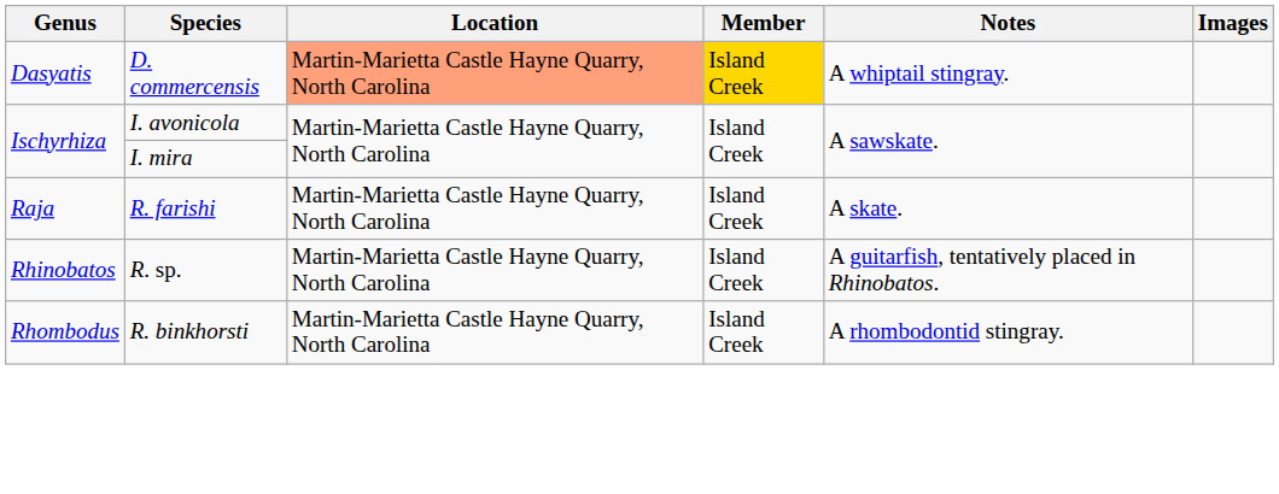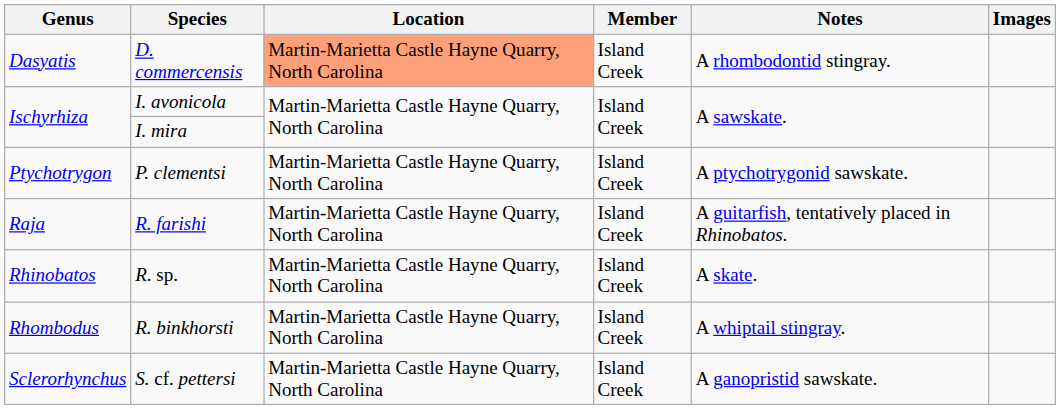D. commercensis | Member: gold background -> no background
D. commercensis | Notes: A whiptail stingray. -> A rhombodontid stingray.
+ row: Ptychotrygon | P. clementsi | Martin-Marietta Castle Hayne Quarry, North Carolina | Island Creek | A ptychotrygonid sawskate.
R. farishi | Notes: A skate. -> A guitarfish, tentatively placed in Rhinobatos.
R. sp. | Notes: A guitarfish, tentatively placed in Rhinobatos. -> A skate.
R. binkhorsti | Notes: A rhombodontid stingray. -> A whiptail stingray.
+ row: Sclerorhynchus | S. cf. pettersi | Martin-Marietta Castle Hayne Quarry, North Carolina | Island Creek | A ganopristid sawskate.
